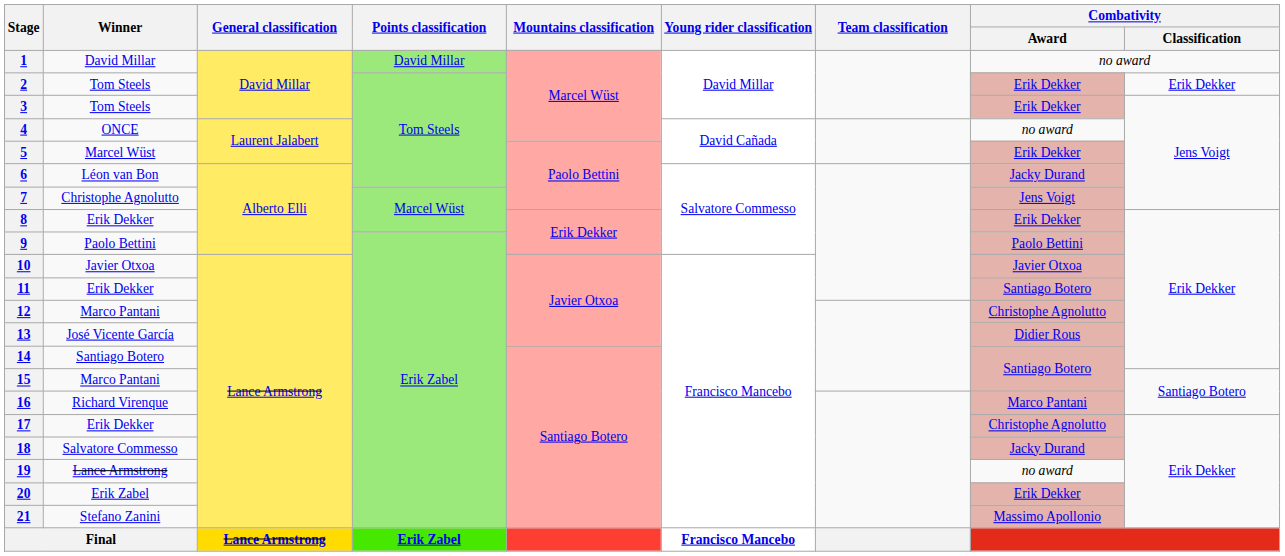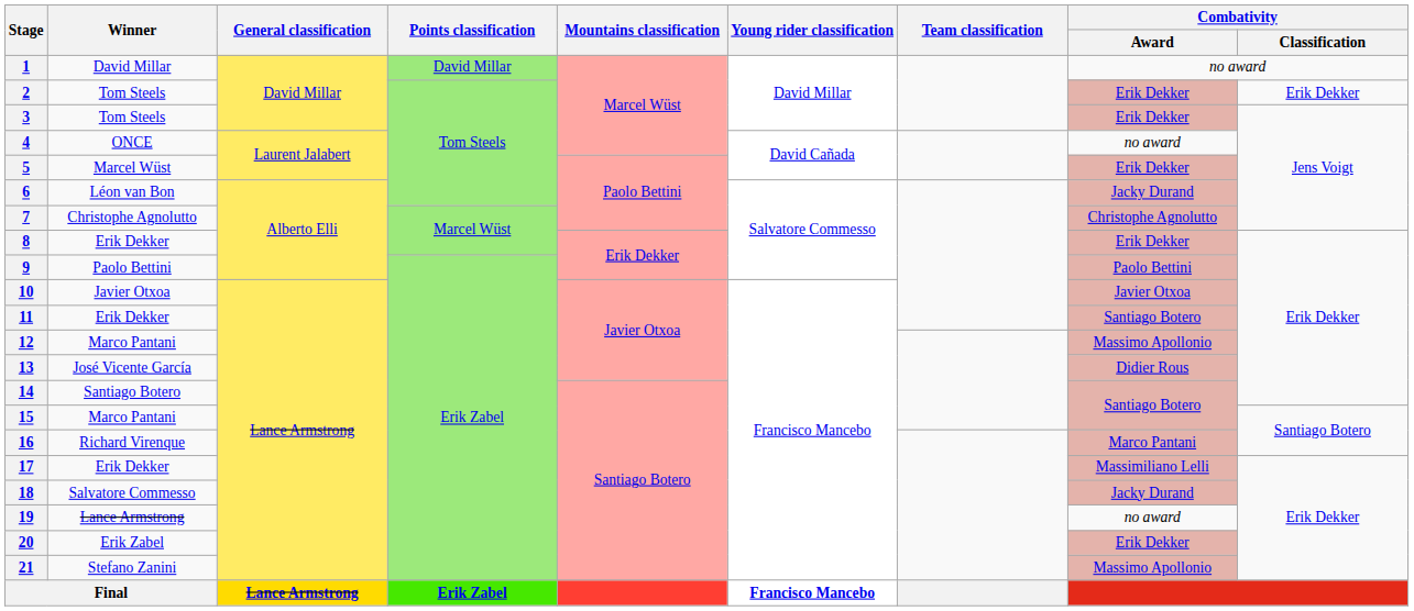7 | Combativity / Award: Jens Voigt -> Christophe Agnolutto
12 | Combativity / Award: Christophe Agnolutto -> Massimo Apollonio
17 | Combativity / Award: Christophe Agnolutto -> Massimiliano Lelli
